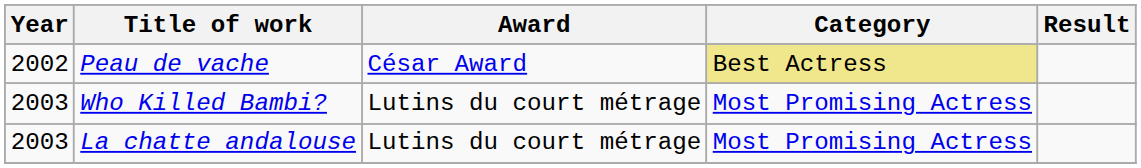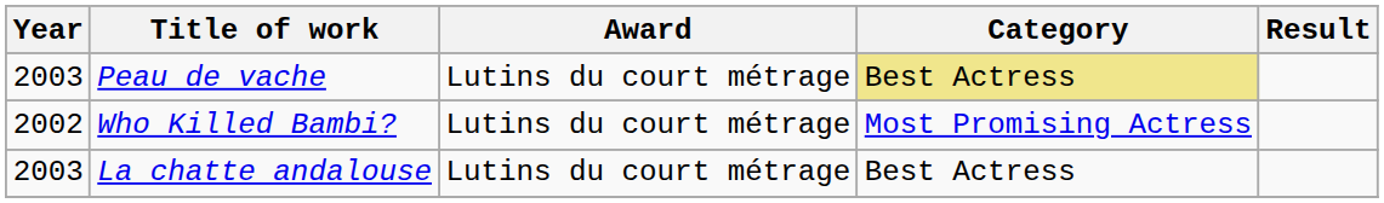Peau de vache | Year: 2002 -> 2003
Peau de vache | Award: César Award -> Lutins du court métrage
Who Killed Bambi? | Year: 2003 -> 2002
La chatte andalouse | Category: Most Promising Actress -> Best Actress
